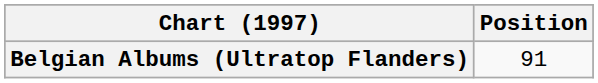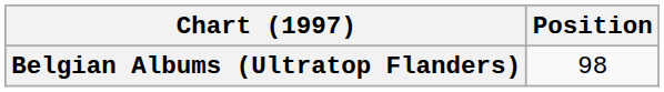Belgian Albums (Ultratop Flanders) | Position: 91 -> 98
